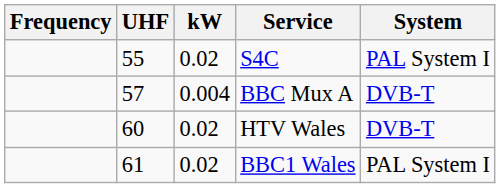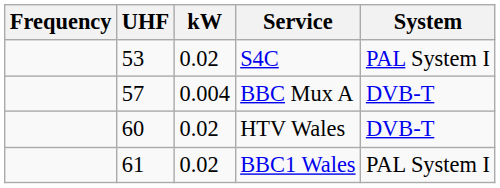S4C | UHF: 55 -> 53
